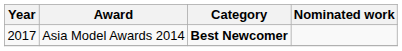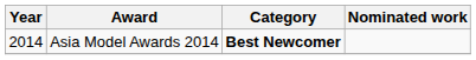Asia Model Awards 2014 | Year: 2017 -> 2014
